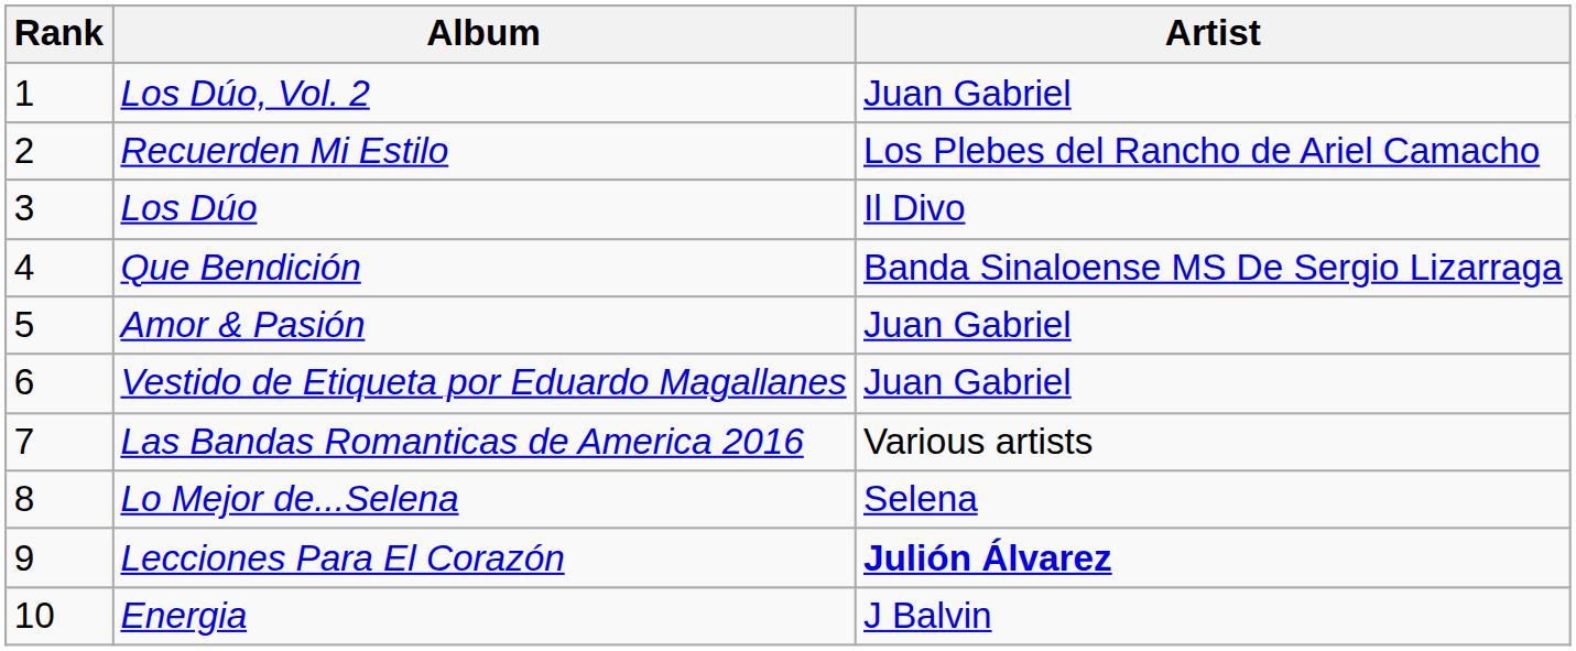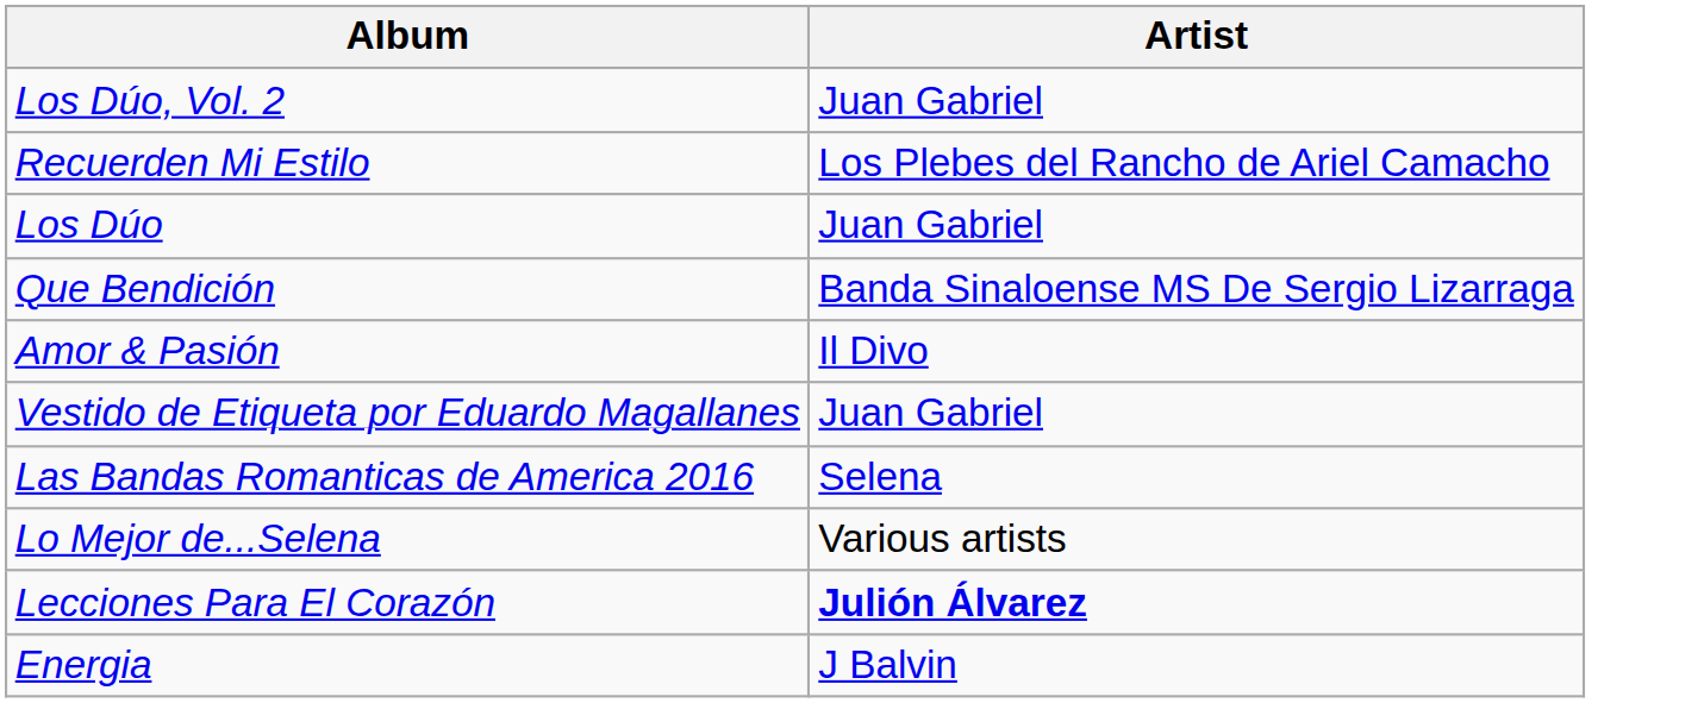- column: Rank | 1 | 2 | 3 | 4 | 5 | 6 | 7 | 8 | 9 | 10
Los Dúo | Artist: Il Divo -> Juan Gabriel
Amor & Pasión | Artist: Juan Gabriel -> Il Divo
Las Bandas Romanticas de America 2016 | Artist: Various artists -> Selena
Lo Mejor de...Selena | Artist: Selena -> Various artists
